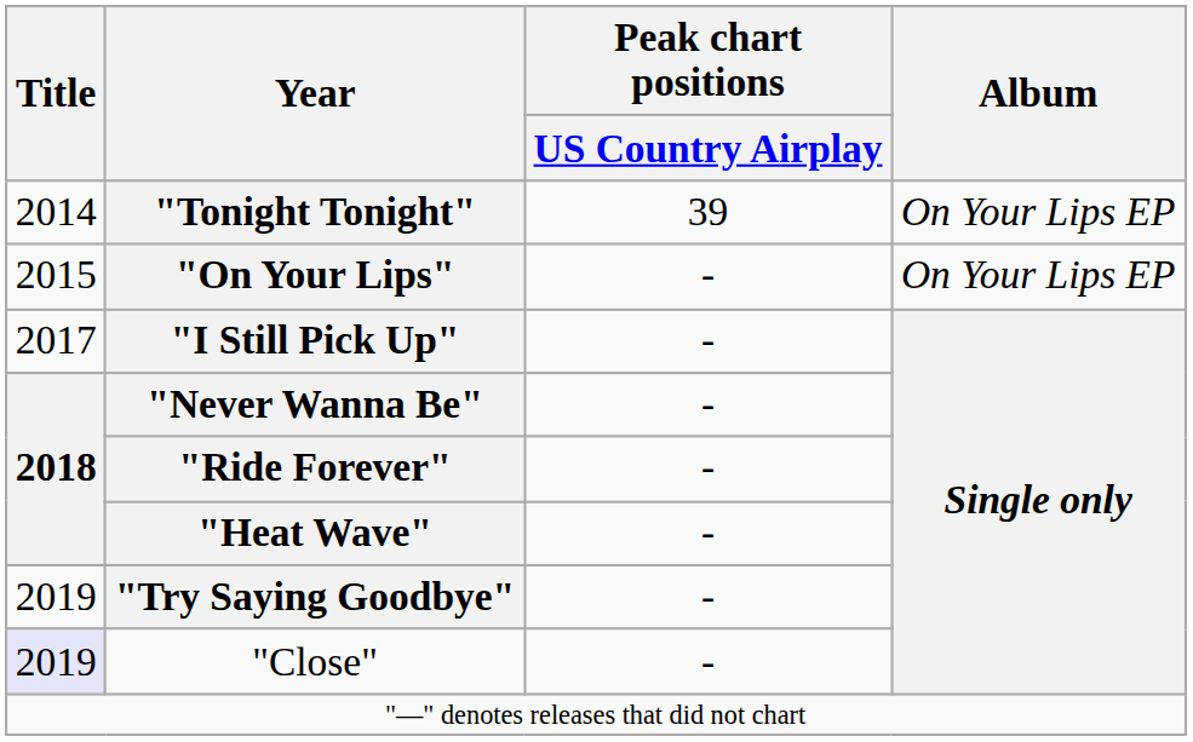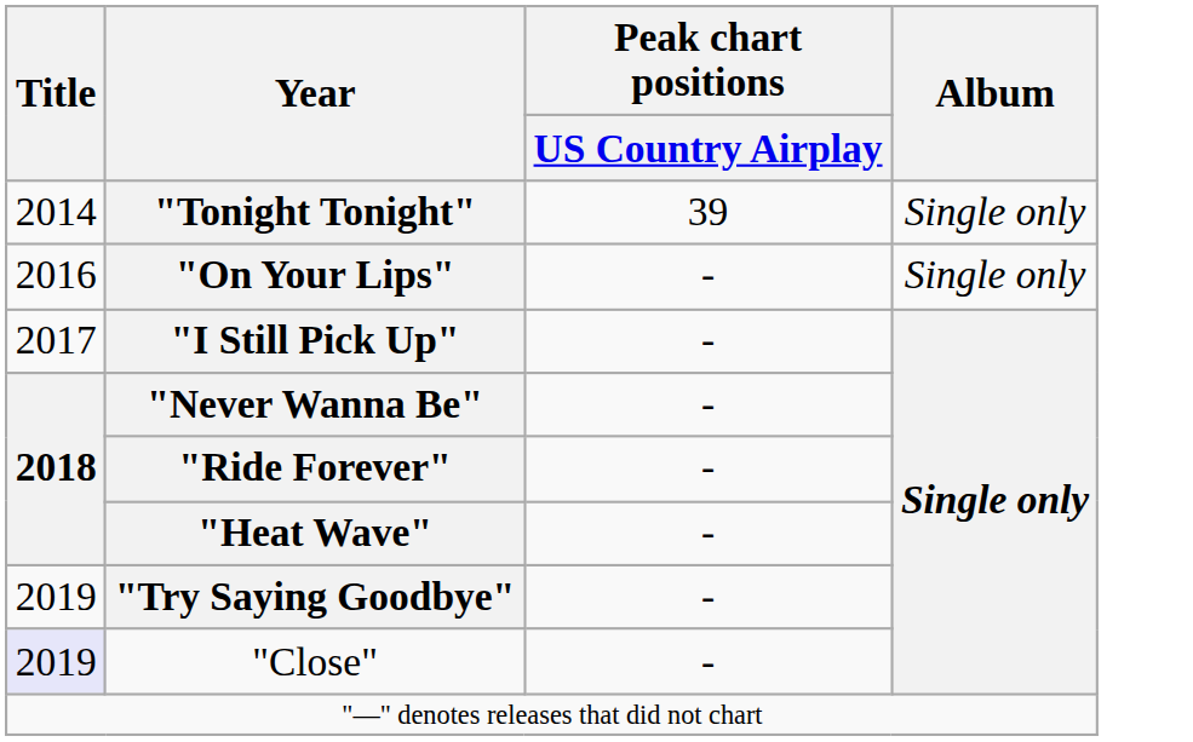"Tonight Tonight" | Album: On Your Lips EP -> Single only
"On Your Lips" | Title: 2015 -> 2016
"On Your Lips" | Album: On Your Lips EP -> Single only
